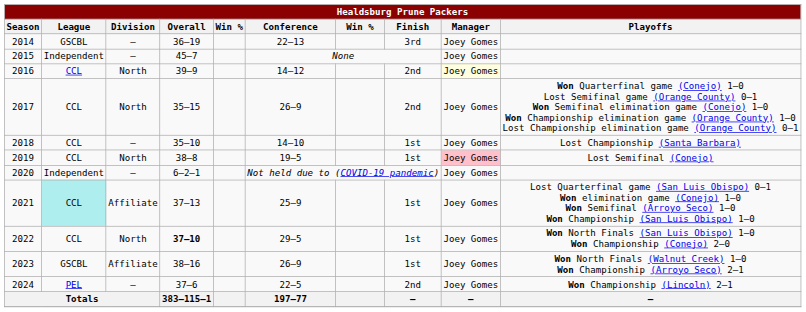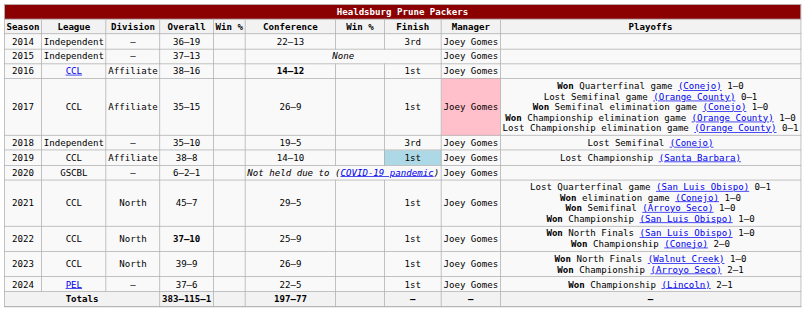2014 | League: GSCBL -> Independent
2015 | Overall: 45–7 -> 37–13
2016 | Division: North -> Affiliate
2016 | Overall: 39–9 -> 38–16
2016 | Conference: normal -> bold
2016 | Finish: 2nd -> 1st
2016 | Manager: lightyellow background -> no background
2017 | Division: North -> Affiliate
2017 | Finish: 2nd -> 1st
2017 | Manager: no background -> pink background
2018 | League: CCL -> Independent
2018 | Conference: 14–10 -> 19–5
2018 | Finish: 1st -> 3rd
2018 | Playoffs: Lost Championship (Santa Barbara) -> Lost Semifinal (Conejo)
2019 | Division: North -> Affiliate
2019 | Conference: 19–5 -> 14–10
2019 | Finish: no background -> lightblue background
2019 | Manager: pink background -> no background
2019 | Playoffs: Lost Semifinal (Conejo) -> Lost Championship (Santa Barbara)
2020 | League: Independent -> GSCBL
2021 | League: paleturquoise background -> no background
2021 | Division: Affiliate -> North
2021 | Overall: 37–13 -> 45–7
2021 | Conference: 25–9 -> 29–5
2022 | Conference: 29–5 -> 25–9
2023 | League: GSCBL -> CCL
2023 | Division: Affiliate -> North
2023 | Overall: 38–16 -> 39–9
2024 | Finish: 2nd -> 1st
